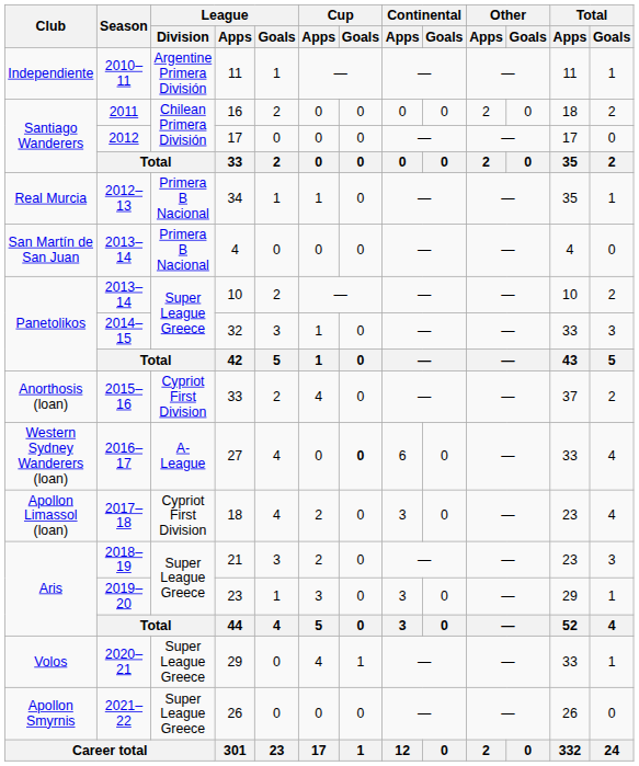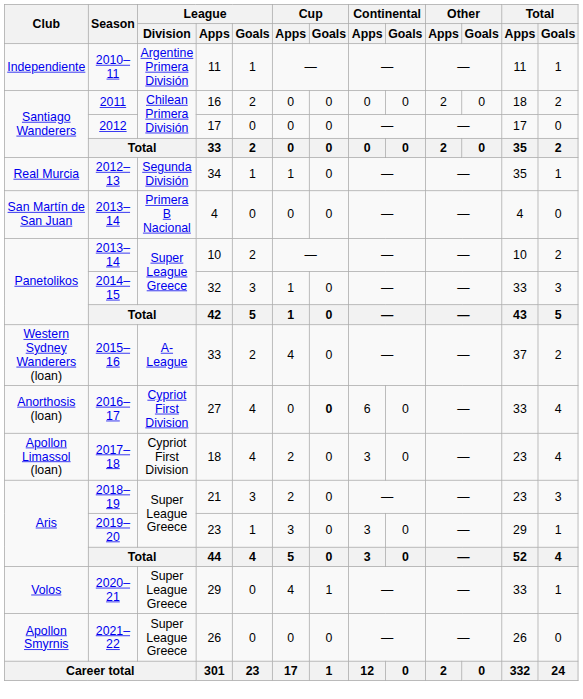34 | League / Division: Primera B Nacional -> Segunda División
2015–16 / 33 | Club: Anorthosis (loan) -> Western Sydney Wanderers (loan)
2015–16 / 33 | League / Division: Cypriot First Division -> A-League
27 | Club: Western Sydney Wanderers (loan) -> Anorthosis (loan)
27 | League / Division: A-League -> Cypriot First Division
